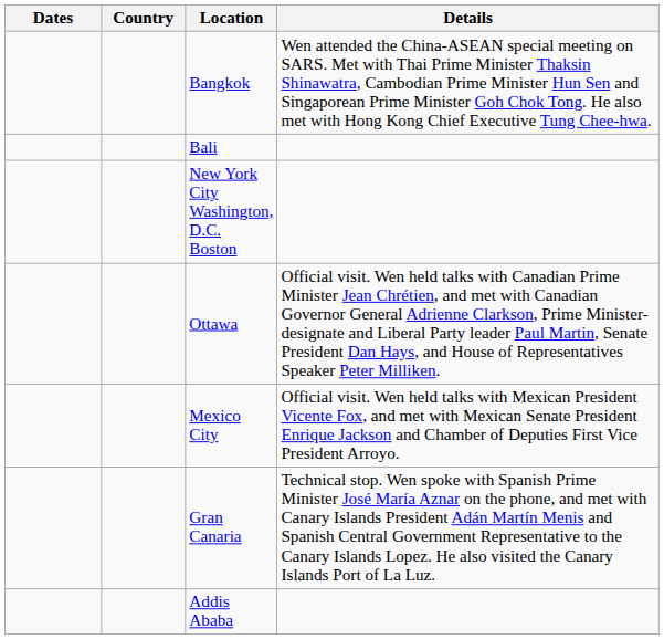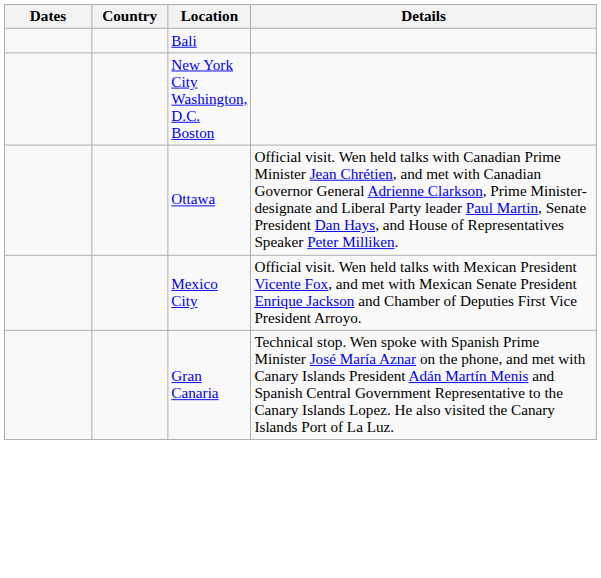- row: Bangkok | Wen attended the China-ASEAN special meeting on SARS. Met with Thai Prime Minister Thaksin Shinawatra, Cambodian Prime Minister Hun Sen and Singaporean Prime Minister Goh Chok Tong. He also met with Hong Kong Chief Executive Tung Chee-hwa.
- row: Addis Ababa
